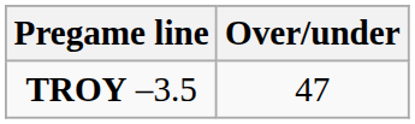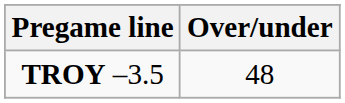TROY –3.5 | Over/under: 47 -> 48
